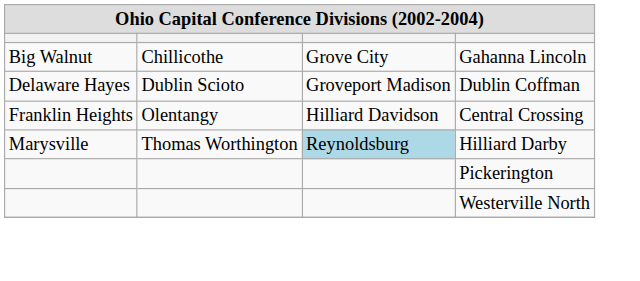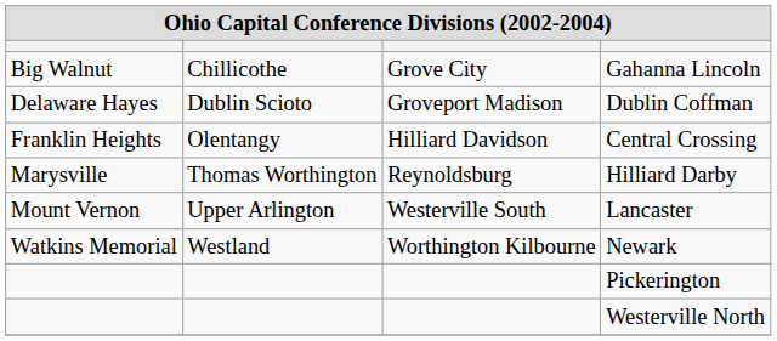Hilliard Darby | column 3: lightblue background -> no background
+ row: Mount Vernon | Upper Arlington | Westerville South | Lancaster
+ row: Watkins Memorial | Westland | Worthington Kilbourne | Newark
